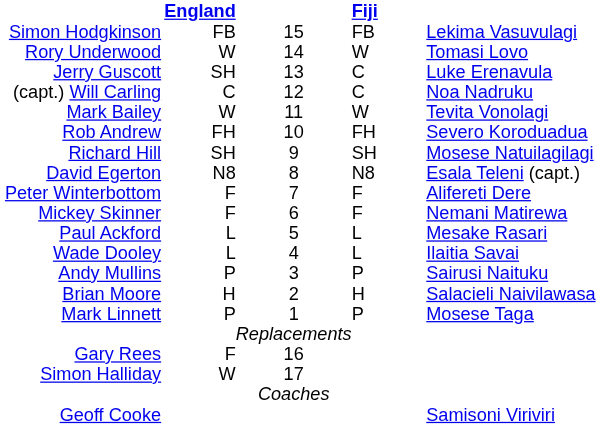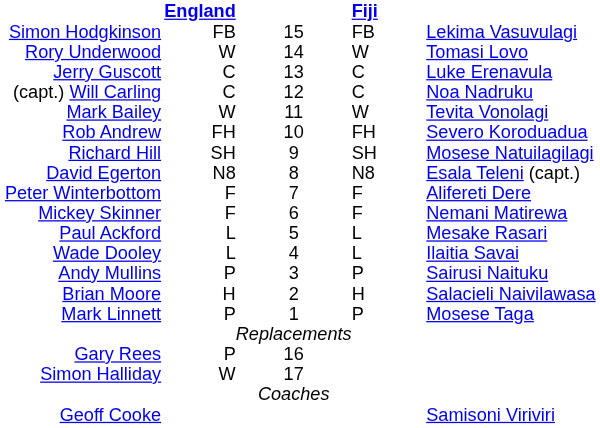Jerry Guscott | column 2: SH -> C
Gary Rees | column 2: F -> P
